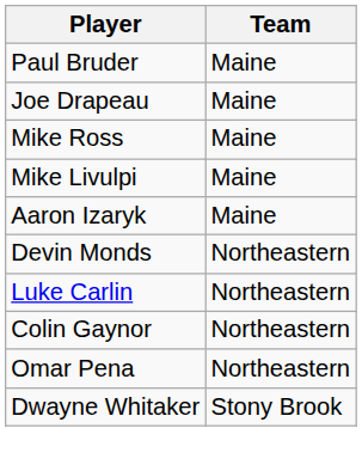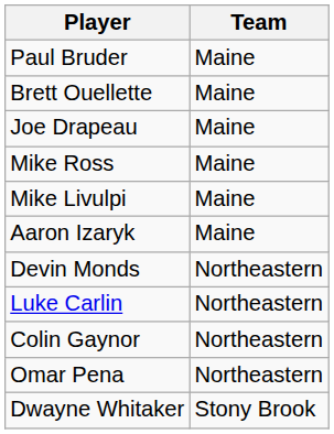+ row: Brett Ouellette | Maine
